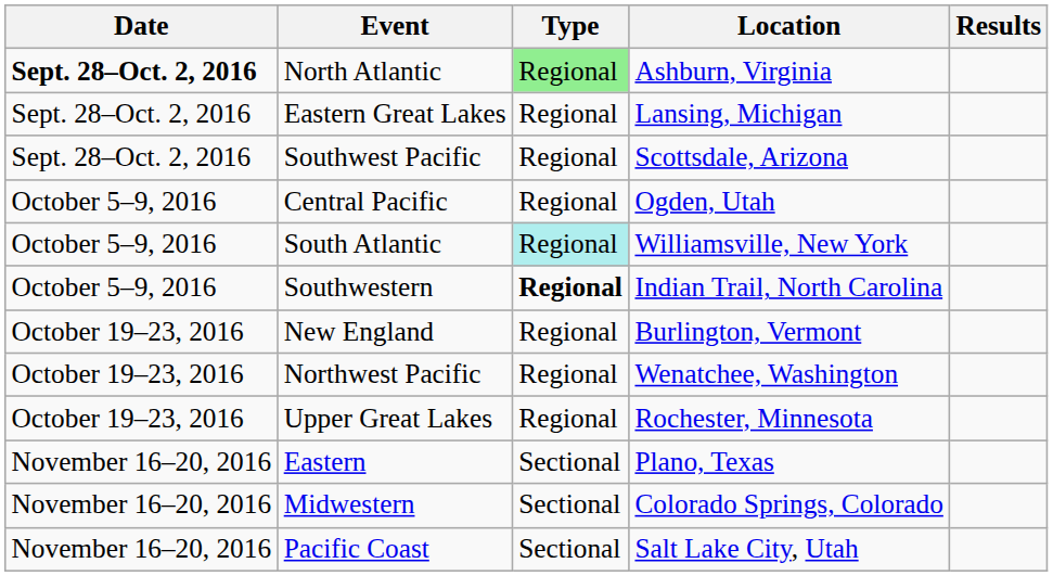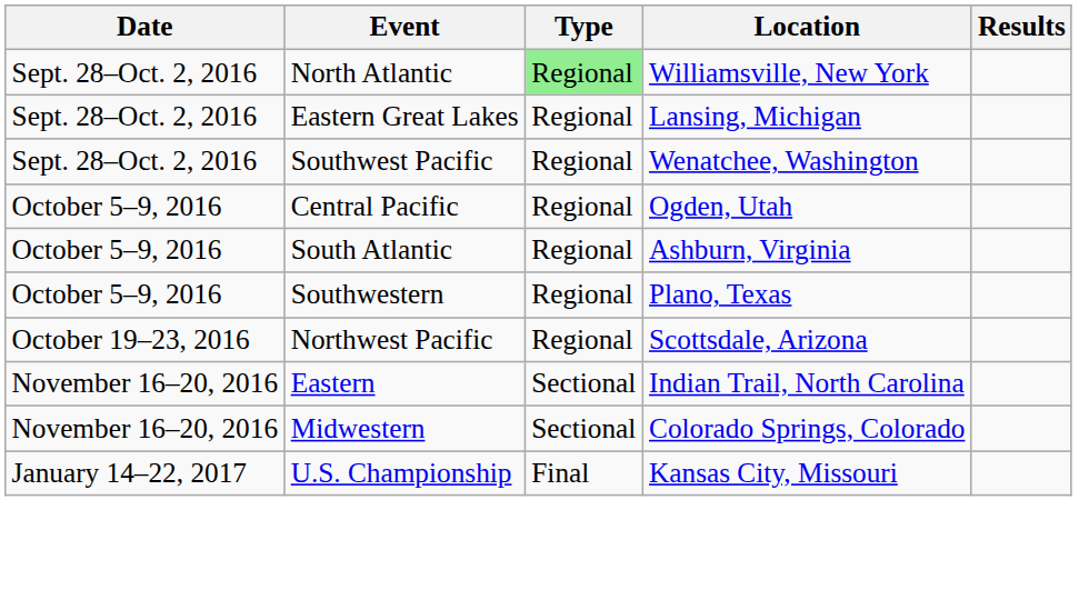North Atlantic | Date: bold -> normal
North Atlantic | Location: Ashburn, Virginia -> Williamsville, New York
Southwest Pacific | Location: Scottsdale, Arizona -> Wenatchee, Washington
South Atlantic | Type: paleturquoise background -> no background
South Atlantic | Location: Williamsville, New York -> Ashburn, Virginia
Southwestern | Type: bold -> normal
Southwestern | Location: Indian Trail, North Carolina -> Plano, Texas
- row: October 19–23, 2016 | New England | Regional | Burlington, Vermont
Northwest Pacific | Location: Wenatchee, Washington -> Scottsdale, Arizona
- row: October 19–23, 2016 | Upper Great Lakes | Regional | Rochester, Minnesota
Eastern | Location: Plano, Texas -> Indian Trail, North Carolina
- row: November 16–20, 2016 | Pacific Coast | Sectional | Salt Lake City, Utah
+ row: January 14–22, 2017 | U.S. Championship | Final | Kansas City, Missouri
